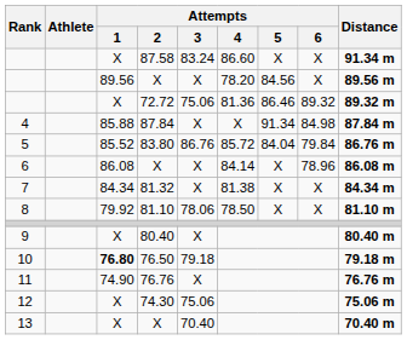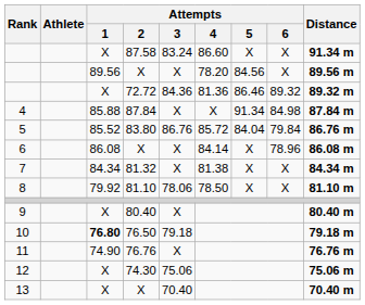72.72 | Attempts / 3: 75.06 -> 84.36
